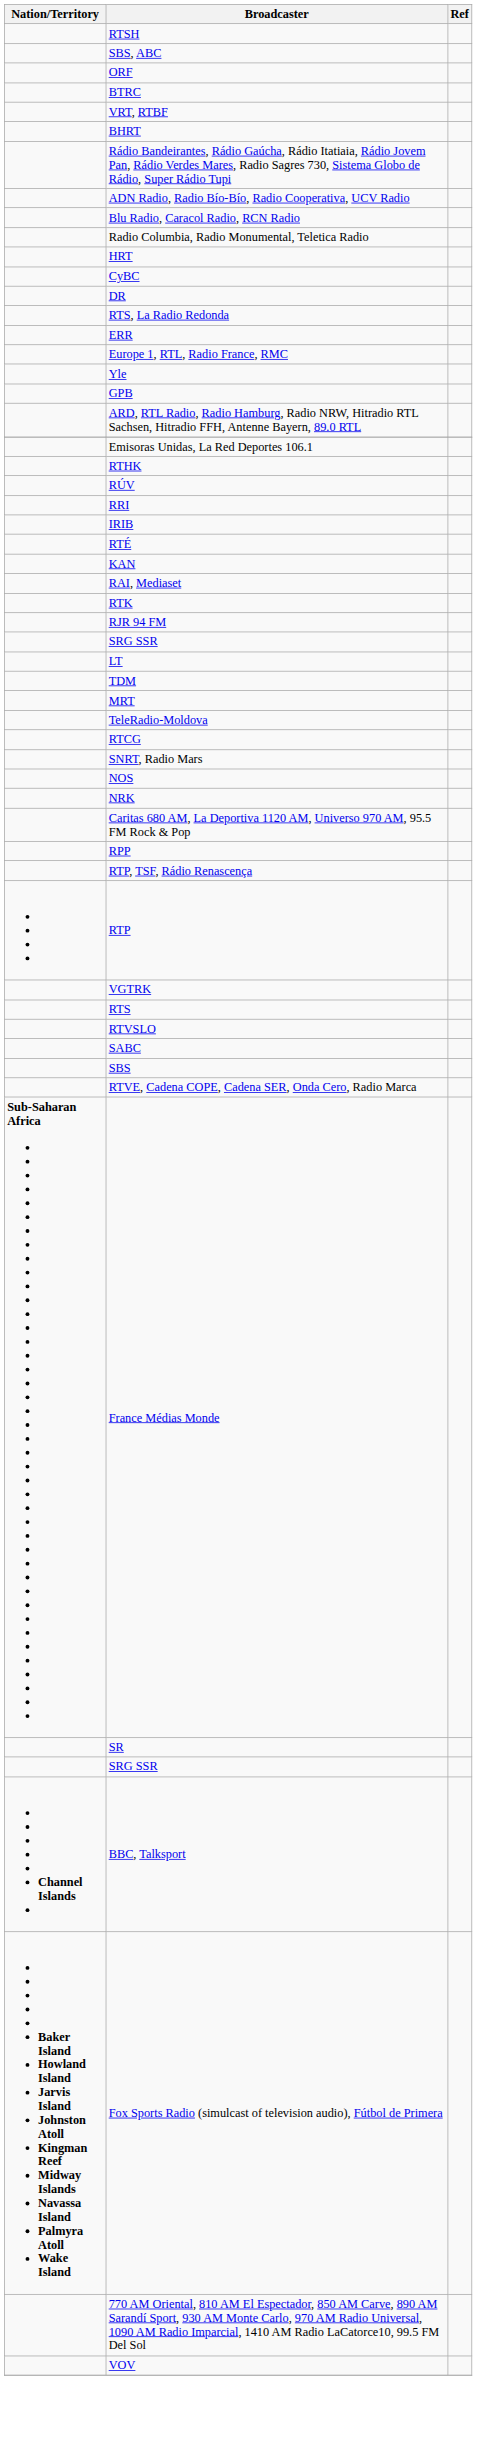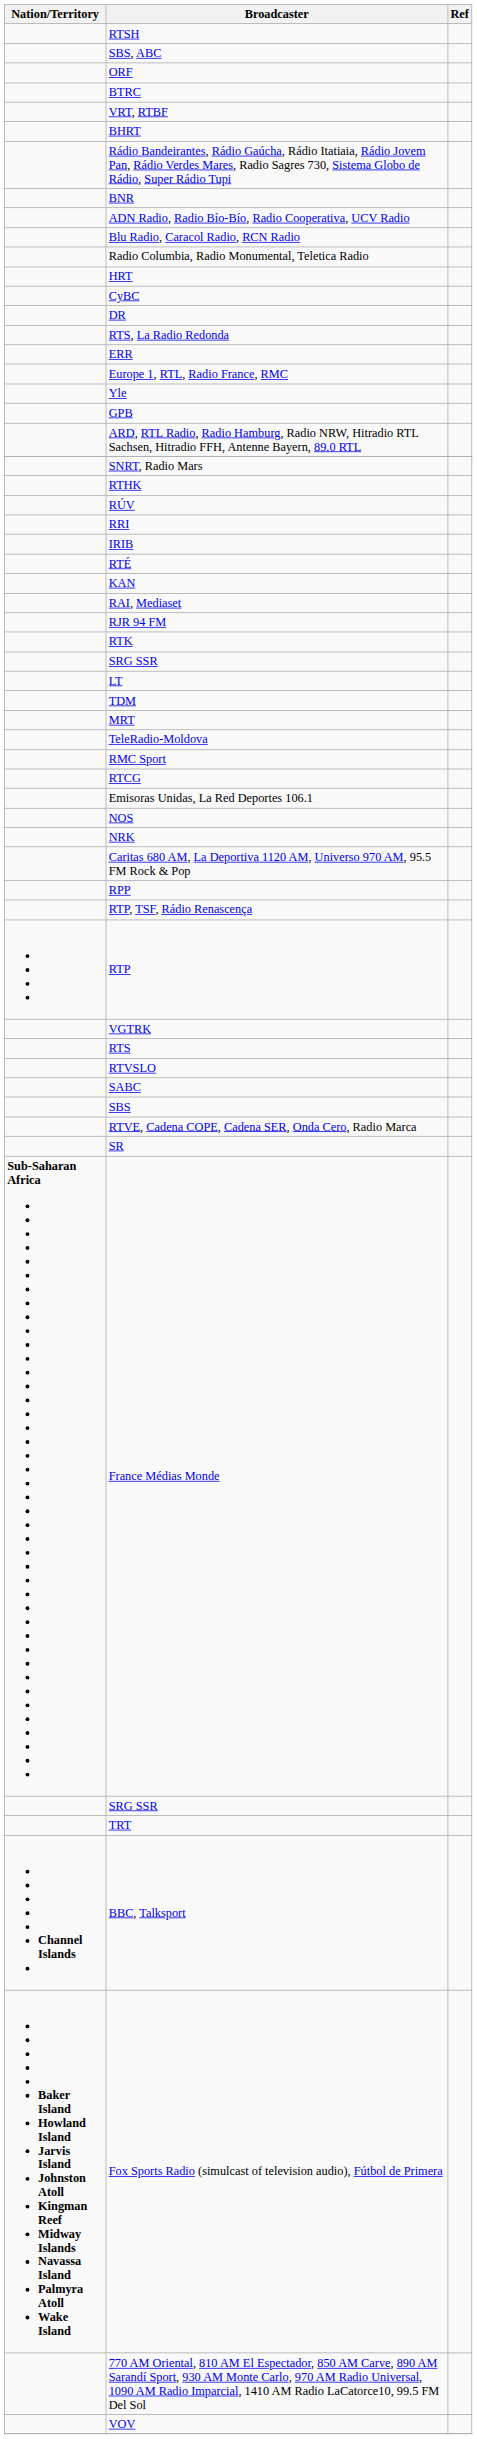+ row: BNR
rows swapped: Emisoras Unidas, La Red Deportes 106.1 <-> SNRT, Radio Mars
rows swapped: RJR 94 FM <-> RTK
+ row: RMC Sport
rows swapped: France Médias Monde <-> SR
+ row: TRT
